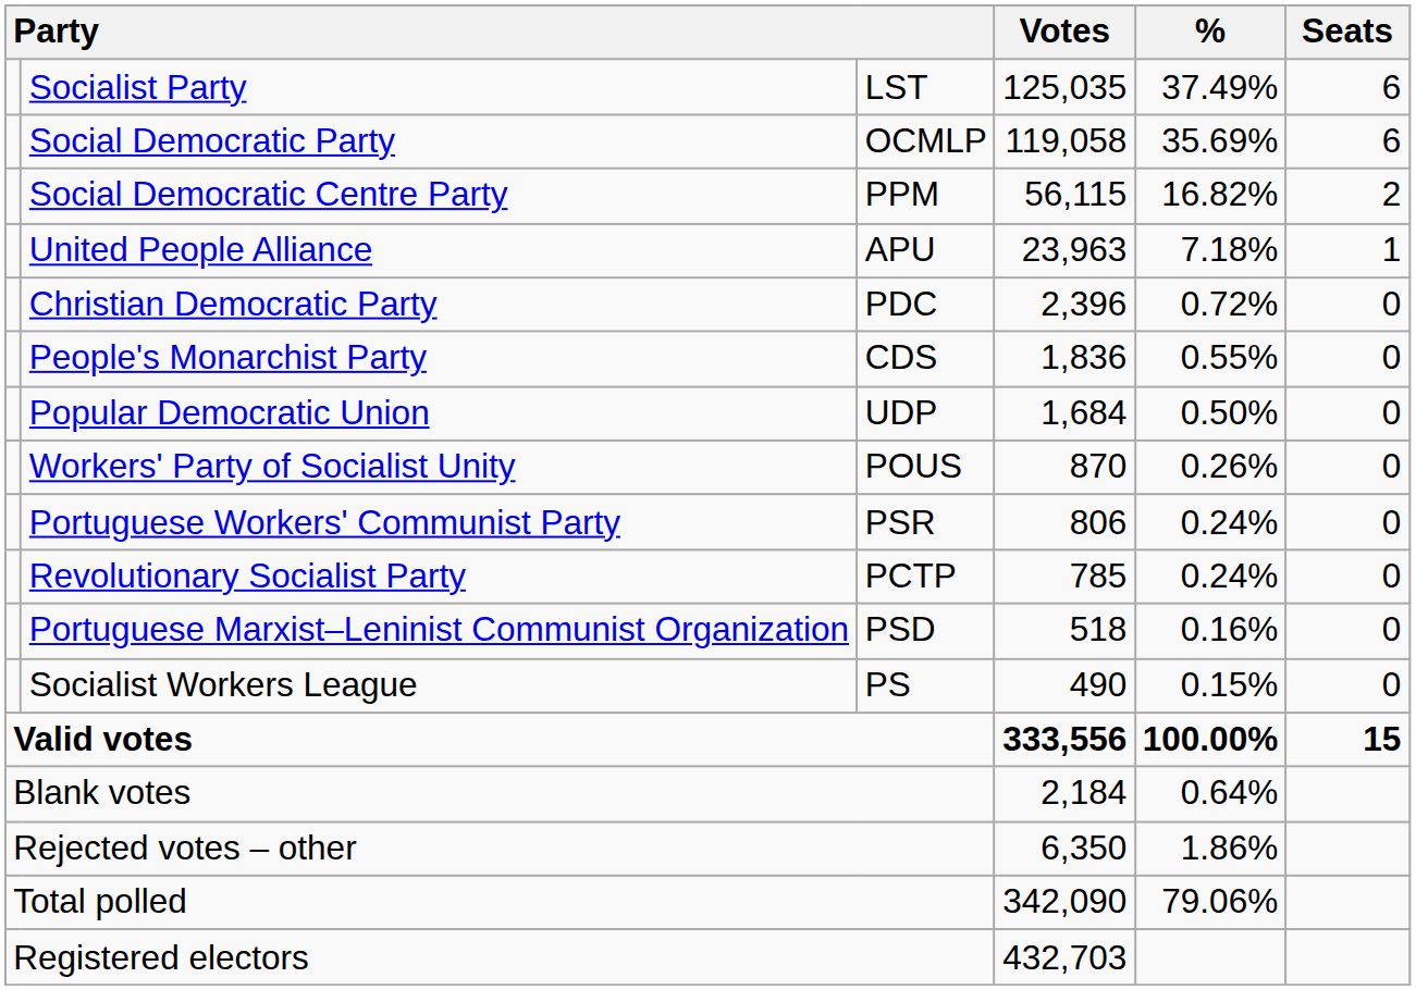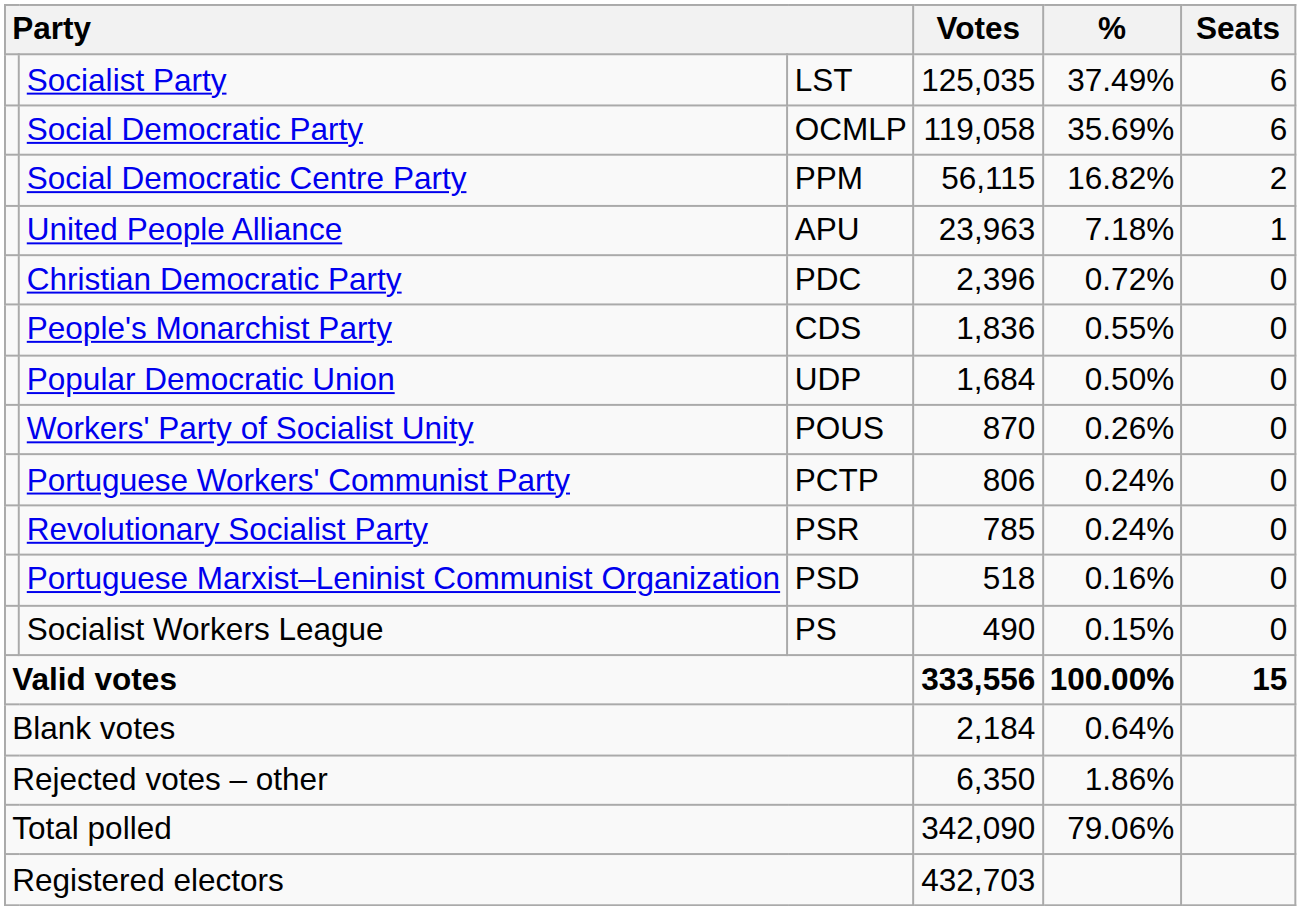Portuguese Workers' Communist Party | column 3: PSR -> PCTP
Revolutionary Socialist Party | column 3: PCTP -> PSR
